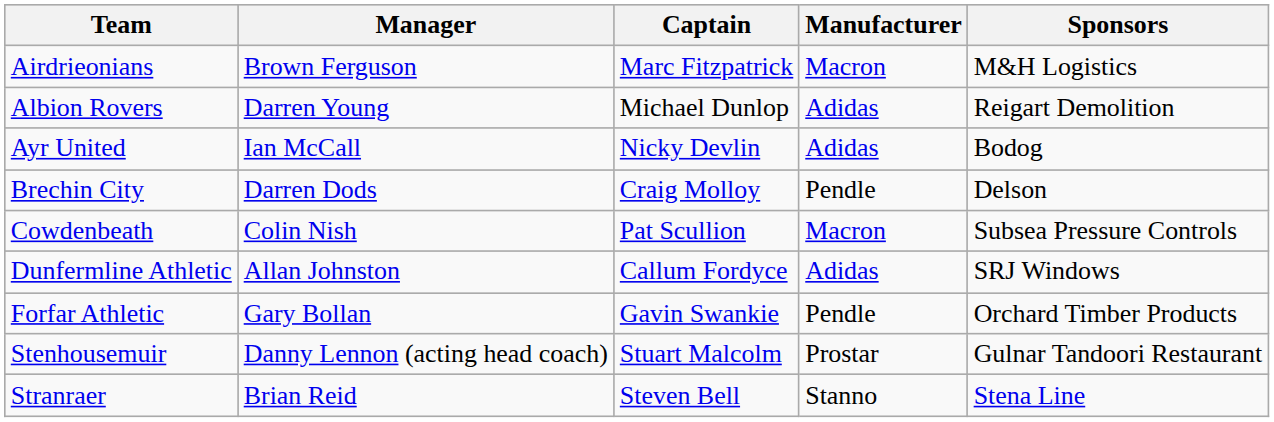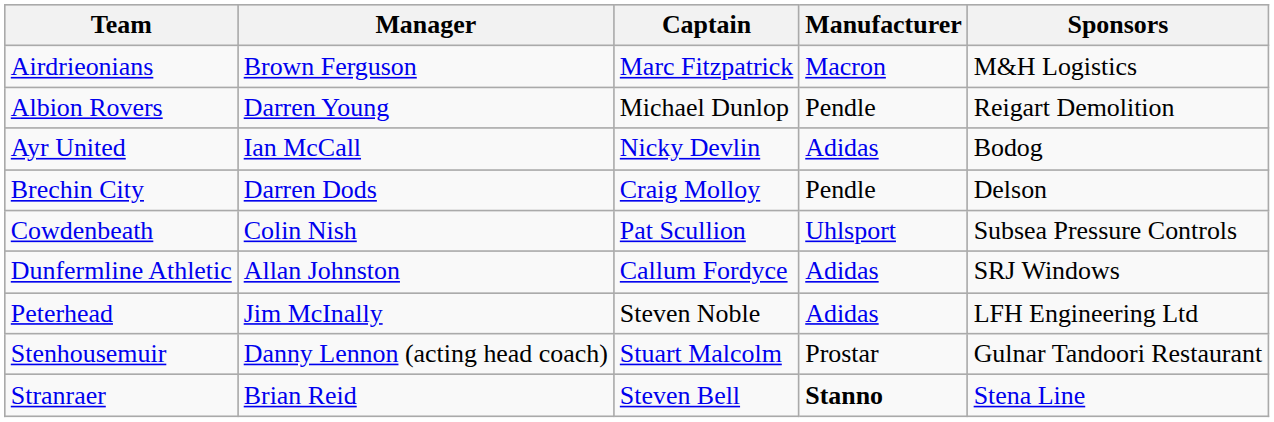Albion Rovers | Manufacturer: Adidas -> Pendle
Cowdenbeath | Manufacturer: Macron -> Uhlsport
- row: Forfar Athletic | Gary Bollan | Gavin Swankie | Pendle | Orchard Timber Products
+ row: Peterhead | Jim McInally | Steven Noble | Adidas | LFH Engineering Ltd
Stranraer | Manufacturer: normal -> bold
